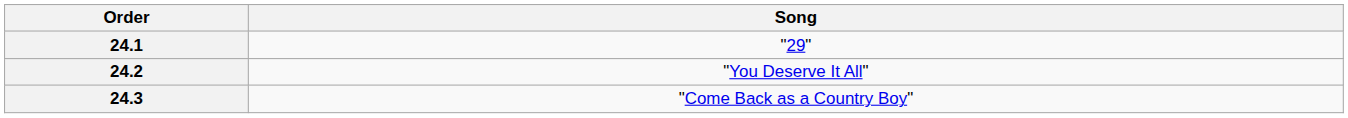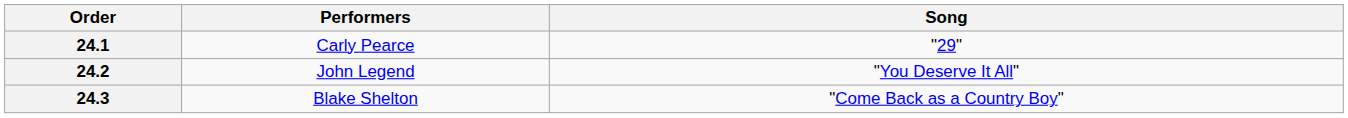+ column: Performers | Carly Pearce | John Legend | Blake Shelton
